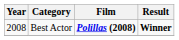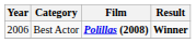Best Actor | Year: 2008 -> 2006
